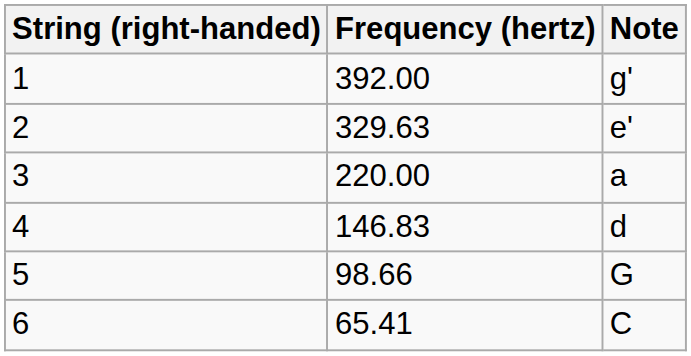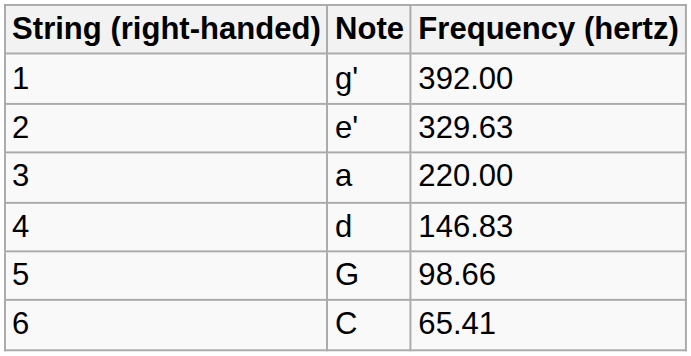columns swapped: Note <-> Frequency (hertz)
